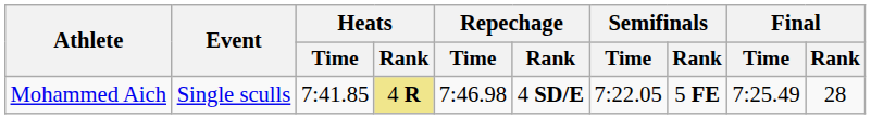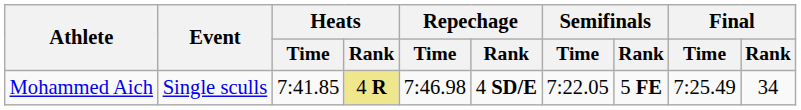Mohammed Aich | Final / Rank: 28 -> 34
